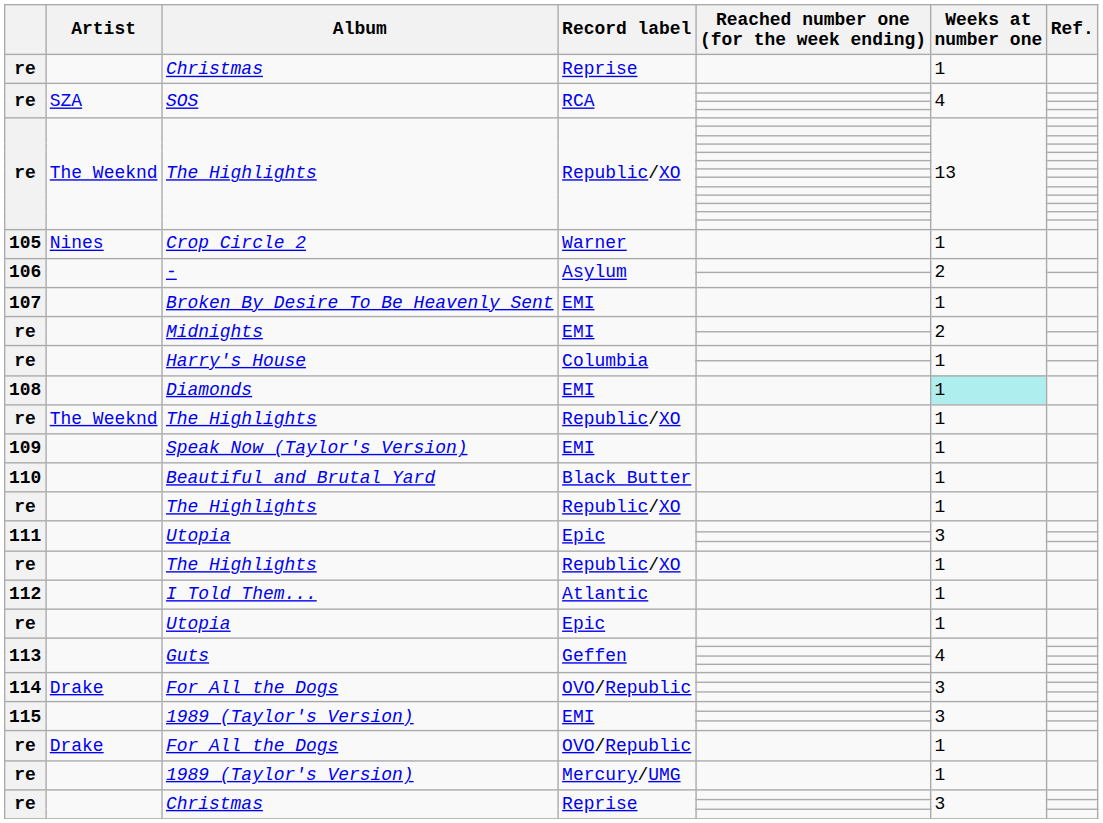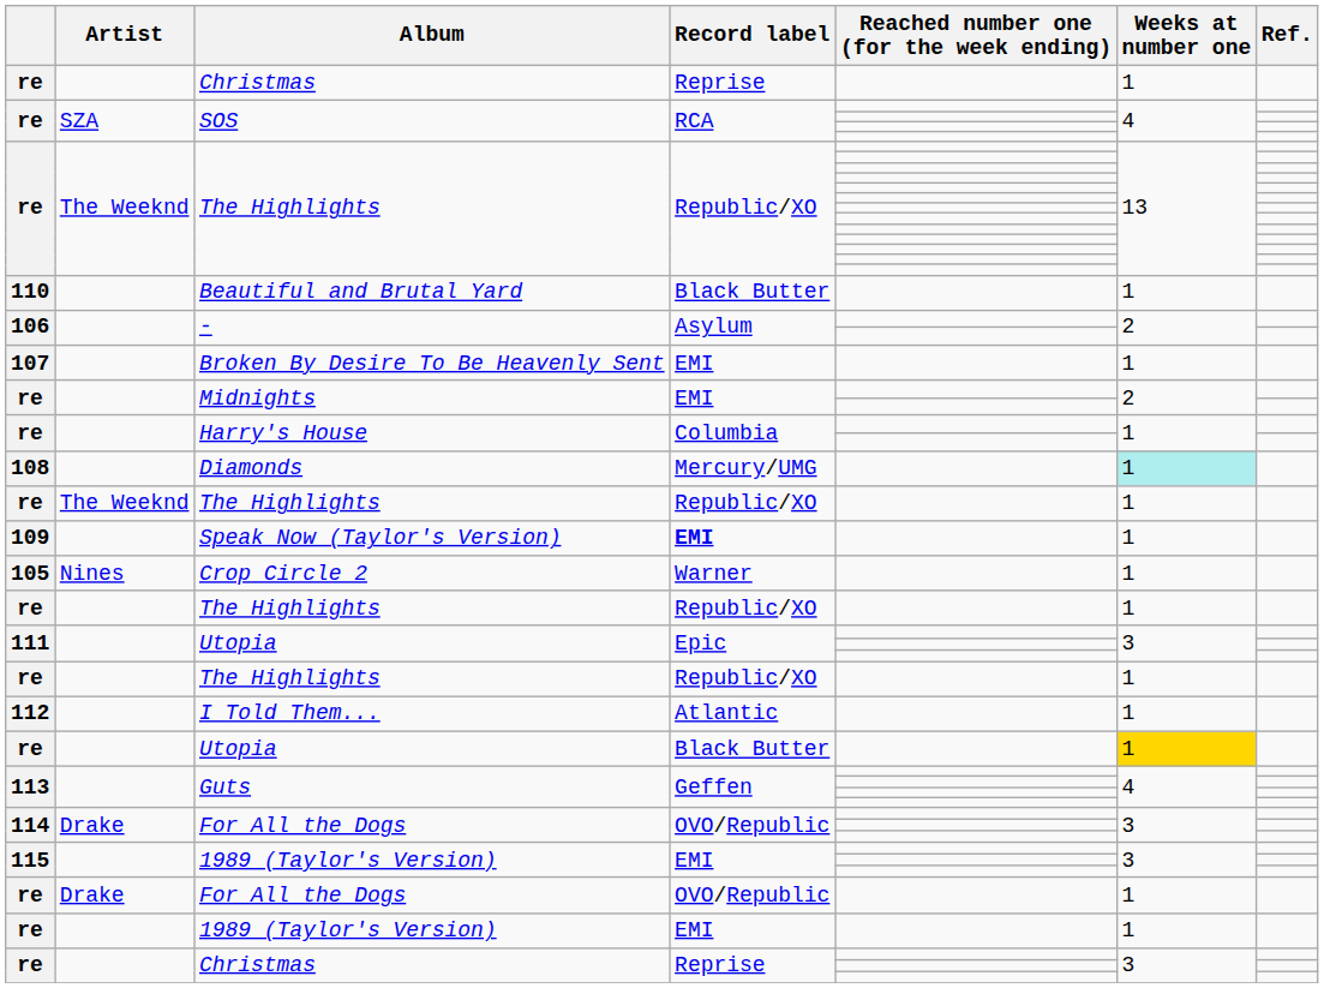rows swapped: Crop Circle 2 <-> Beautiful and Brutal Yard
Diamonds | Record label: EMI -> Mercury/UMG
Speak Now (Taylor's Version) | Record label: normal -> bold
re / Utopia | Record label: Epic -> Black Butter
re / Utopia | Weeks at number one: no background -> gold background
re / 1989 (Taylor's Version) | Record label: Mercury/UMG -> EMI
